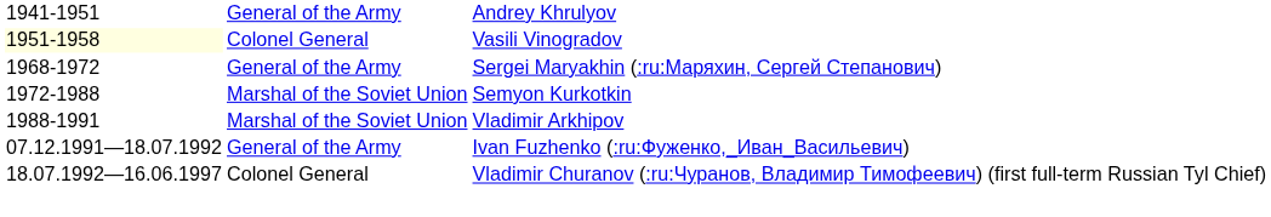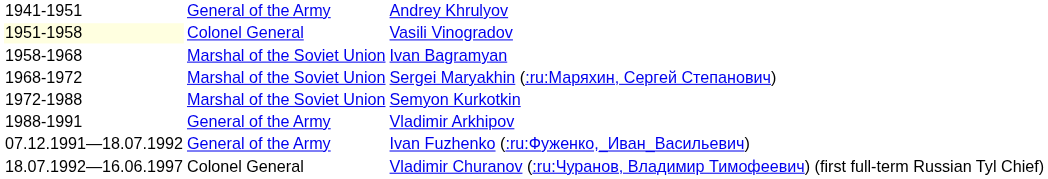+ row: 1958-1968 | Marshal of the Soviet Union | Ivan Bagramyan
Sergei Maryakhin (:ru:Маряхин, Сергей Степанович) | column 2: General of the Army -> Marshal of the Soviet Union
Vladimir Arkhipov | column 2: Marshal of the Soviet Union -> General of the Army
